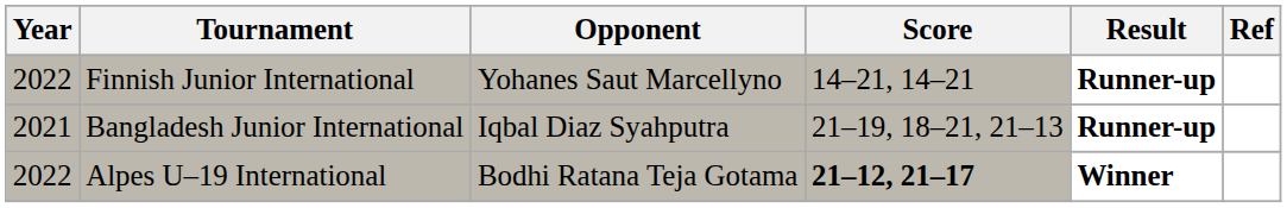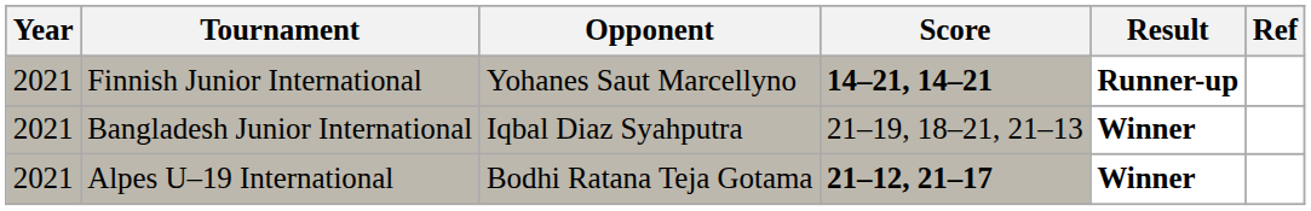Finnish Junior International | Year: 2022 -> 2021
Finnish Junior International | Score: normal -> bold
Bangladesh Junior International | Result: Runner-up -> Winner
Alpes U–19 International | Year: 2022 -> 2021
